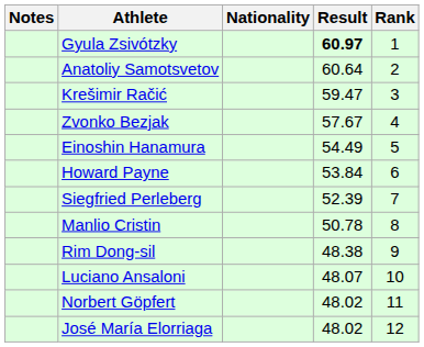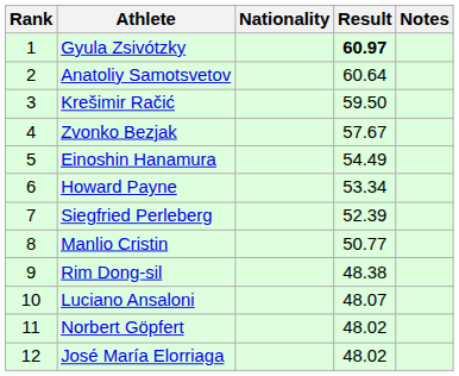columns swapped: Rank <-> Notes
Krešimir Račić | Result: 59.47 -> 59.50
Howard Payne | Result: 53.84 -> 53.34
Manlio Cristin | Result: 50.78 -> 50.77
